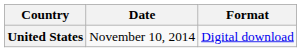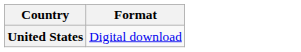- column: Date | November 10, 2014
